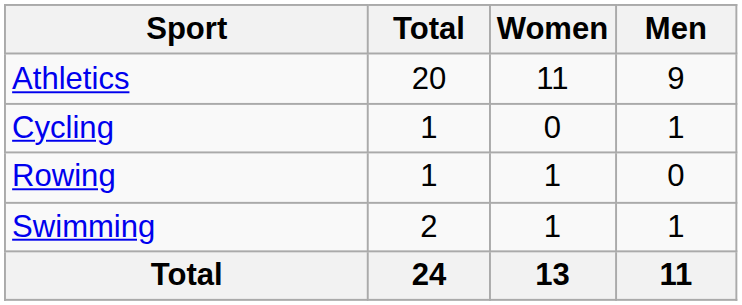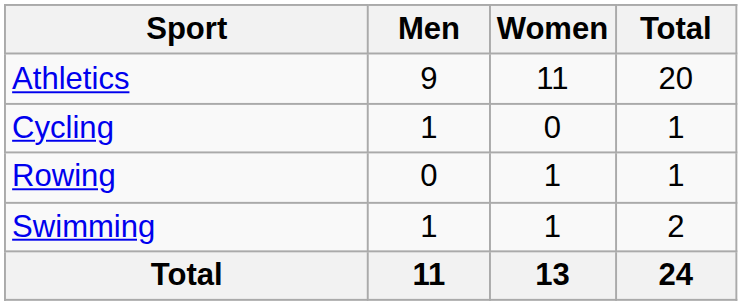columns swapped: Men <-> Total
